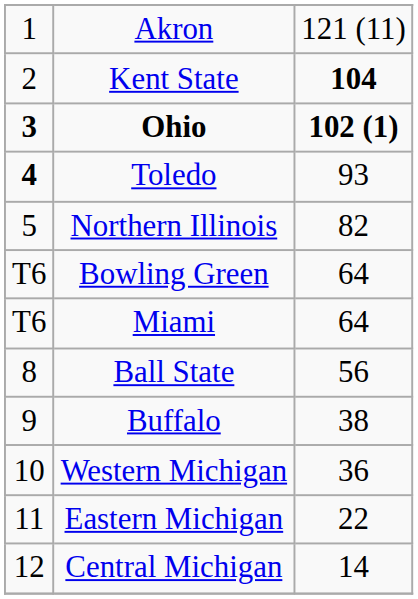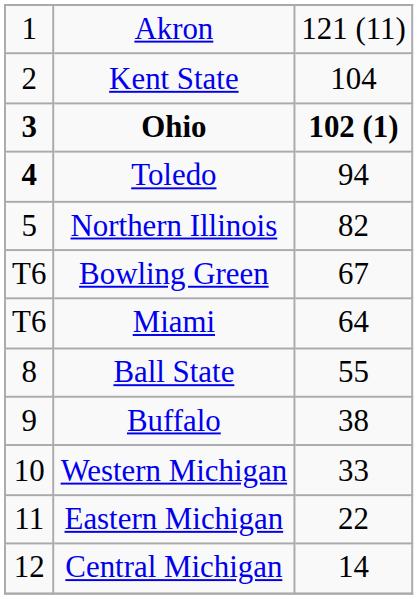Kent State | column 3: bold -> normal
Toledo | column 3: 93 -> 94
Bowling Green | column 3: 64 -> 67
Ball State | column 3: 56 -> 55
Western Michigan | column 3: 36 -> 33
